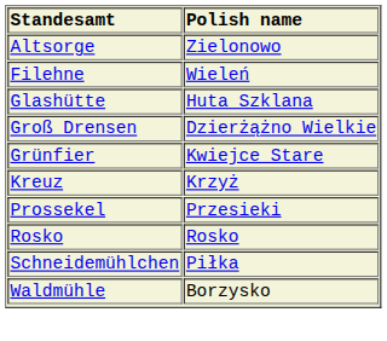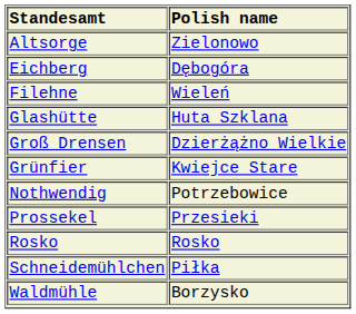+ row: Eichberg | Dębogóra
- row: Kreuz | Krzyż
+ row: Nothwendig | Potrzebowice
